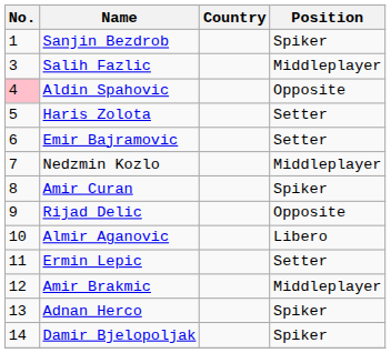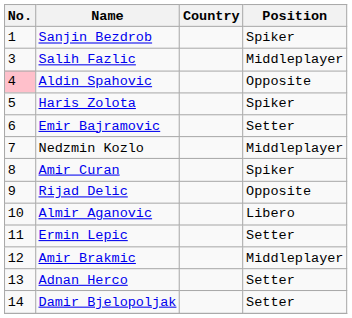Haris Zolota | Position: Setter -> Spiker
Adnan Herco | Position: Spiker -> Setter
Damir Bjelopoljak | Position: Spiker -> Setter
